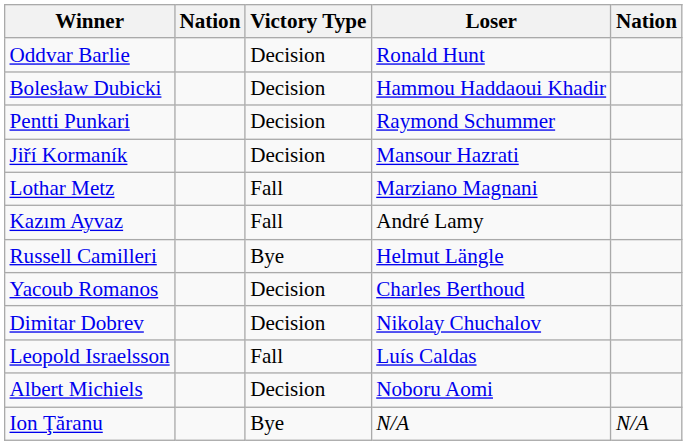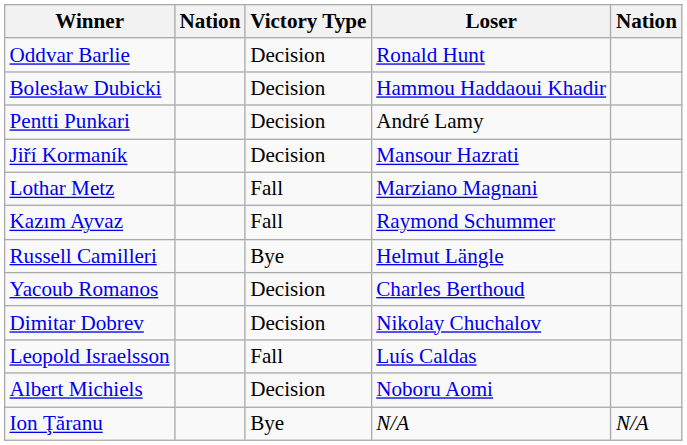Pentti Punkari | Loser: Raymond Schummer -> André Lamy
Kazım Ayvaz | Loser: André Lamy -> Raymond Schummer
